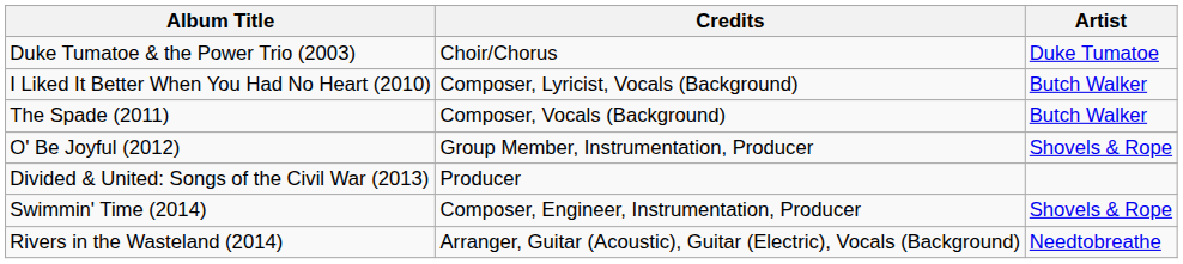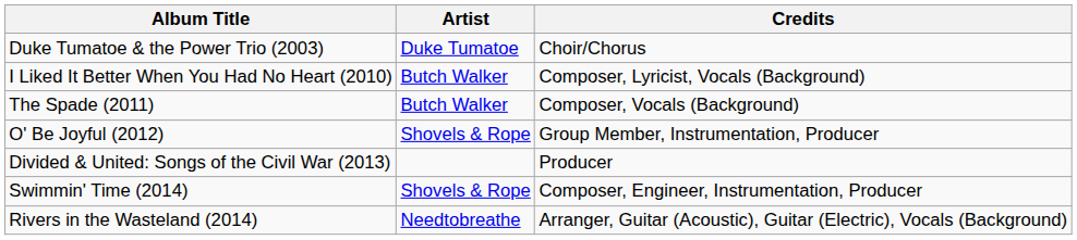columns swapped: Artist <-> Credits
